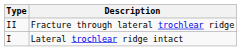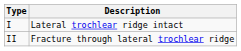rows swapped: I <-> II
